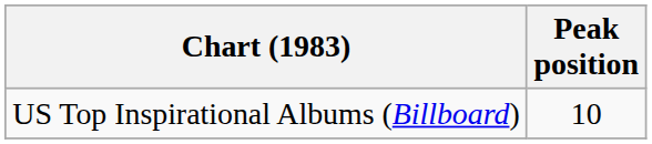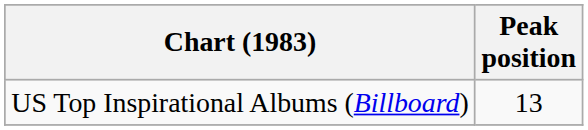US Top Inspirational Albums (Billboard) | Peak position: 10 -> 13
